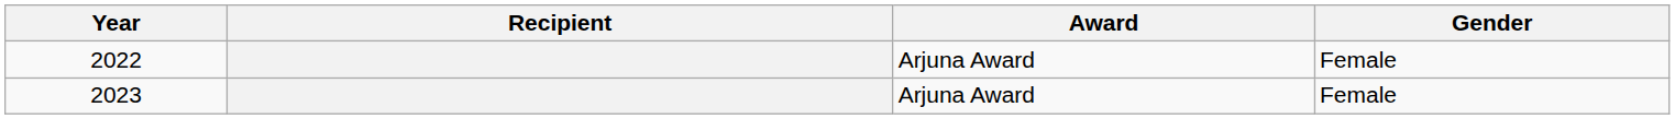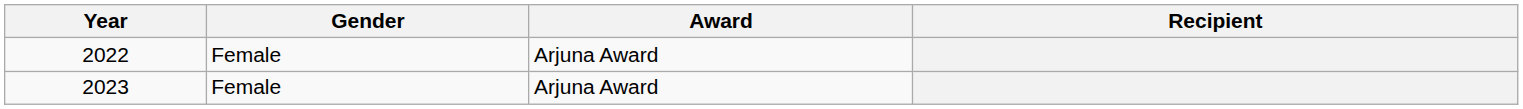columns swapped: Recipient <-> Gender
